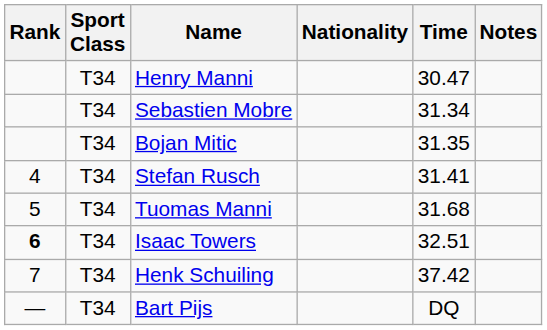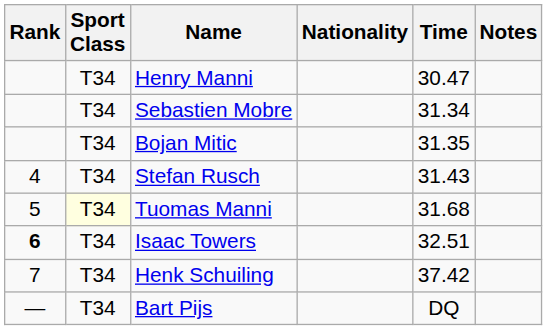Stefan Rusch | Time: 31.41 -> 31.43
Tuomas Manni | Sport Class: no background -> lightyellow background
